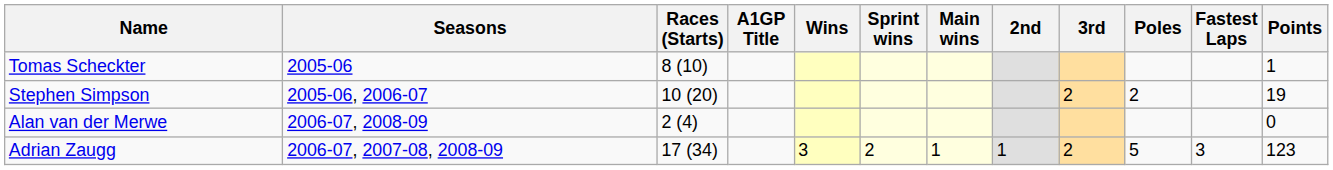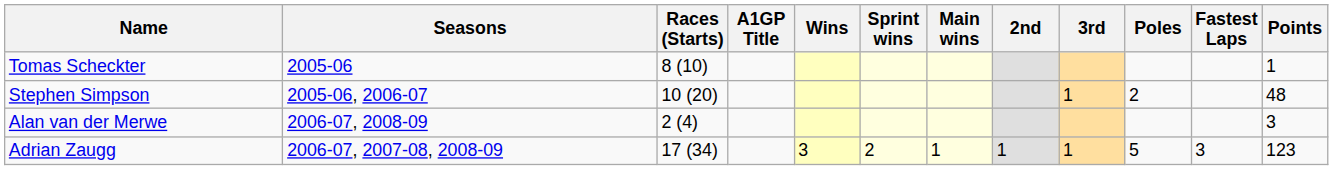Stephen Simpson | 3rd: 2 -> 1
Stephen Simpson | Points: 19 -> 48
Alan van der Merwe | Points: 0 -> 3
Adrian Zaugg | 3rd: 2 -> 1
